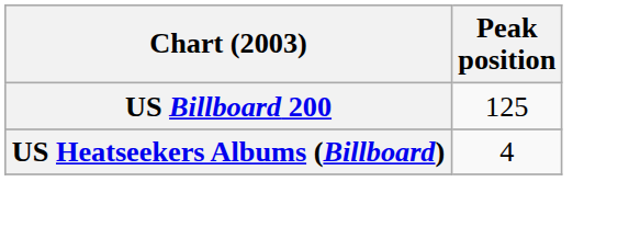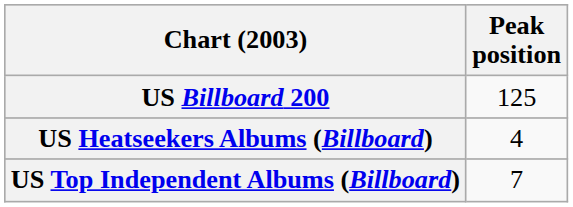+ row: US Top Independent Albums (Billboard) | 7
